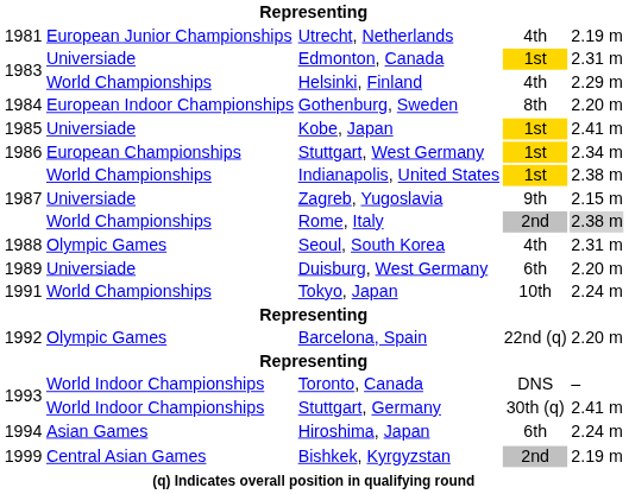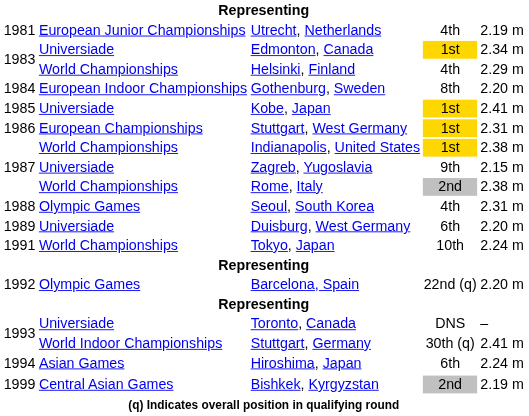Edmonton, Canada | column 5: 2.31 m -> 2.34 m
Stuttgart, West Germany | column 5: 2.34 m -> 2.31 m
Rome, Italy | column 5: lightgrey background -> no background
Toronto, Canada | column 2: World Indoor Championships -> Universiade
